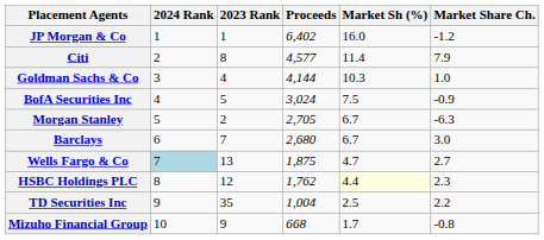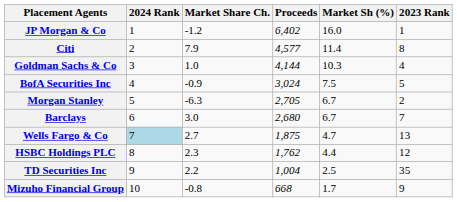columns swapped: 2023 Rank <-> Market Share Ch.
HSBC Holdings PLC | Market Sh (%): lightyellow background -> no background
